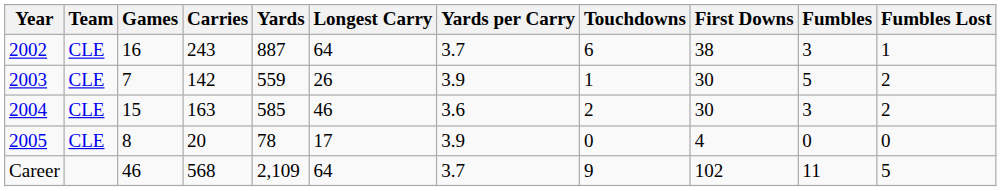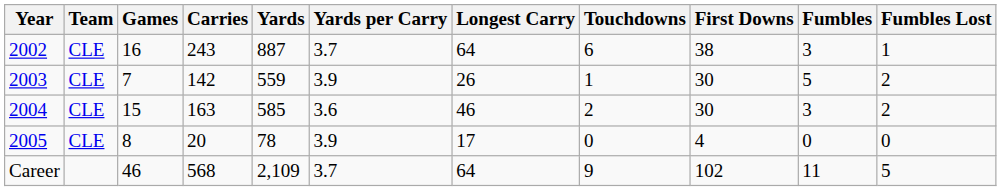columns swapped: Yards per Carry <-> Longest Carry
